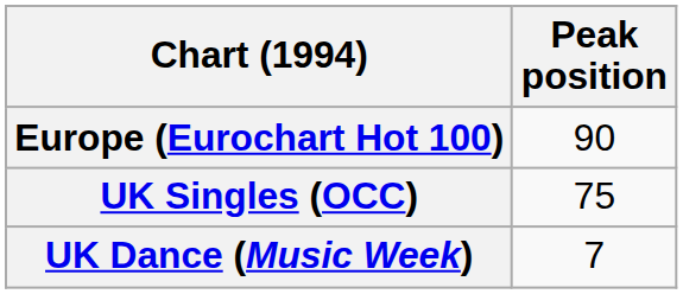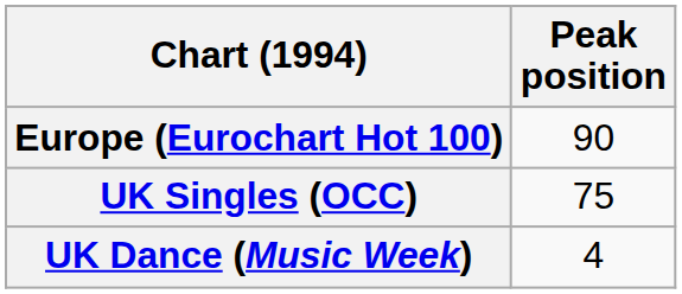UK Dance (Music Week) | Peak position: 7 -> 4
